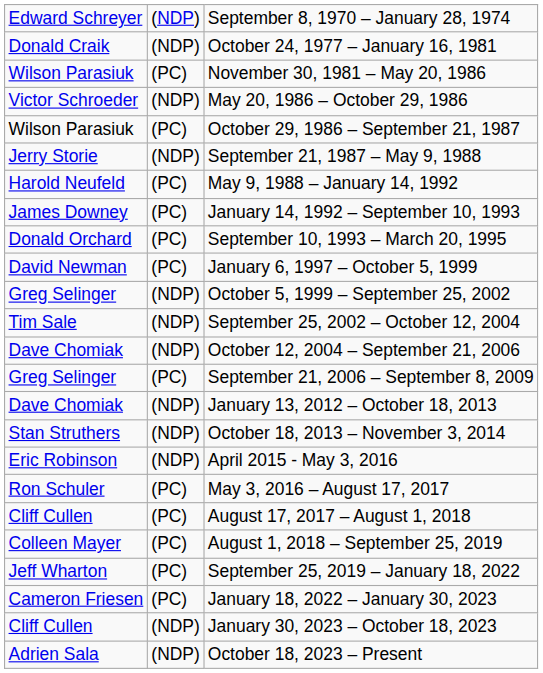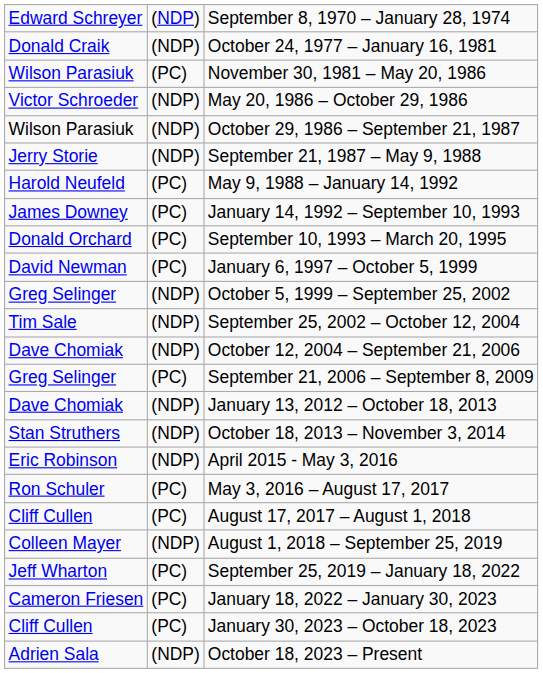October 29, 1986 – September 21, 1987 | column 2: (PC) -> (NDP)
August 1, 2018 – September 25, 2019 | column 2: (PC) -> (NDP)
January 30, 2023 – October 18, 2023 | column 2: (NDP) -> (PC)
